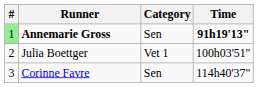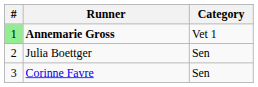- column: Time | 91h19'13" | 100h03'51" | 114h40'37"
Annemarie Gross | Category: Sen -> Vet 1
Julia Boettger | Category: Vet 1 -> Sen
